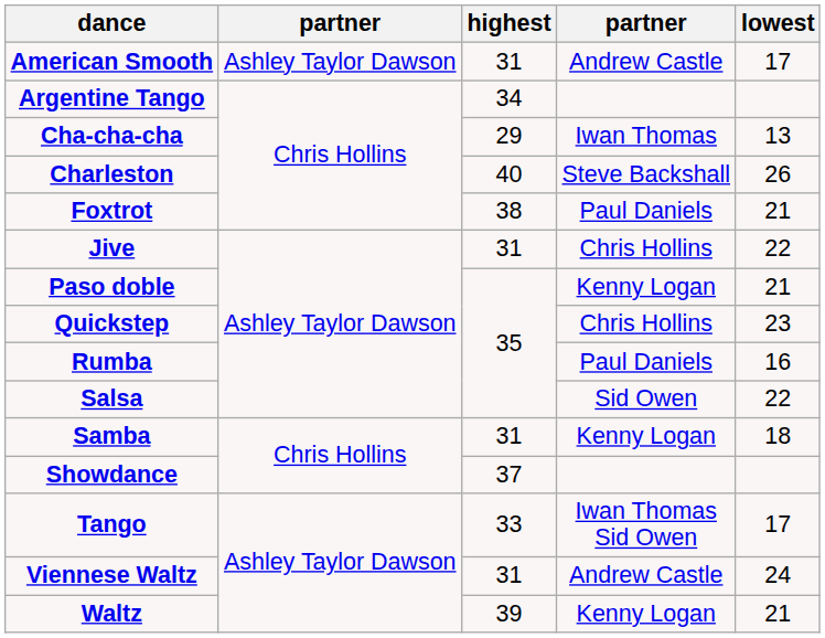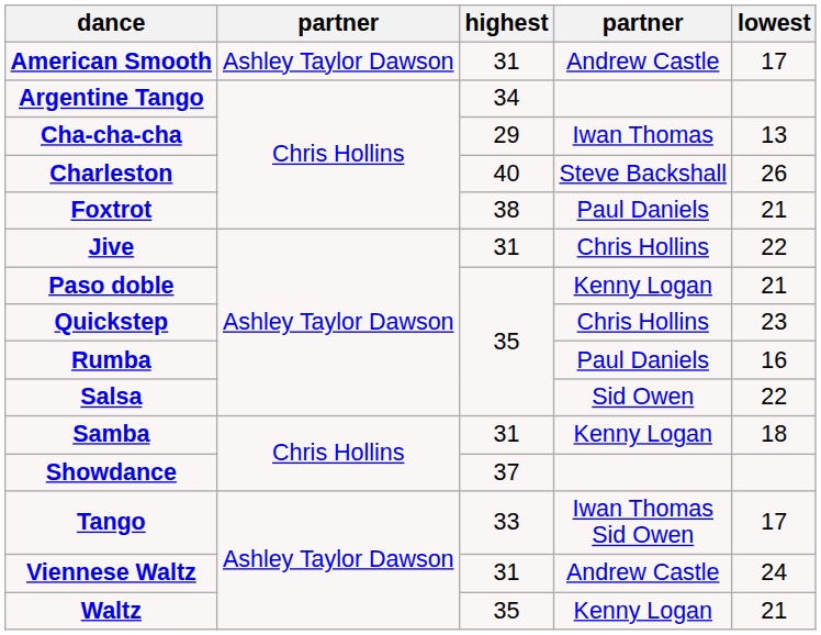Waltz | highest: 39 -> 35
